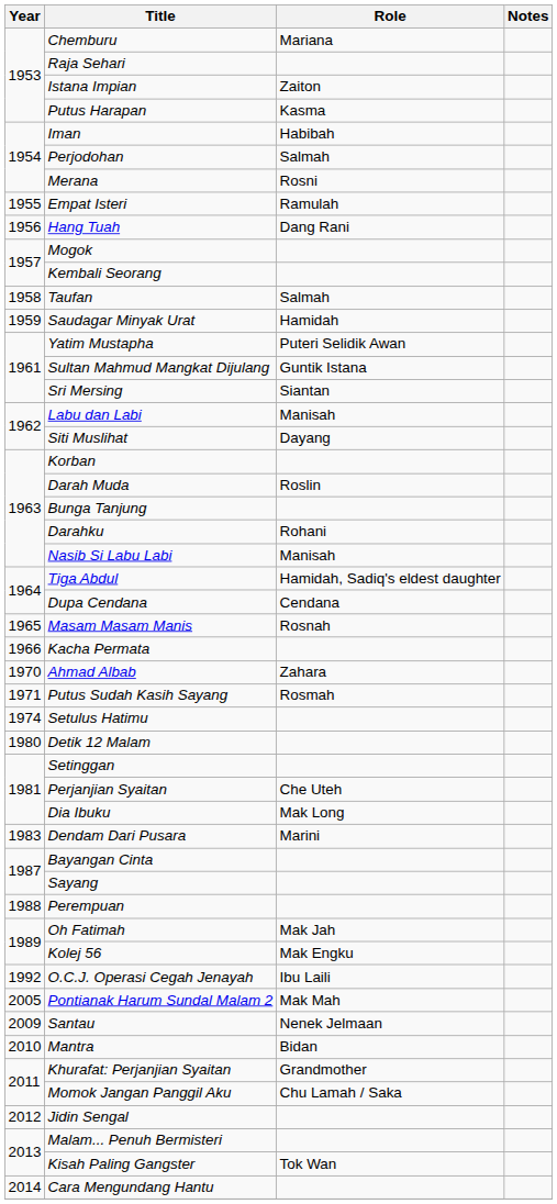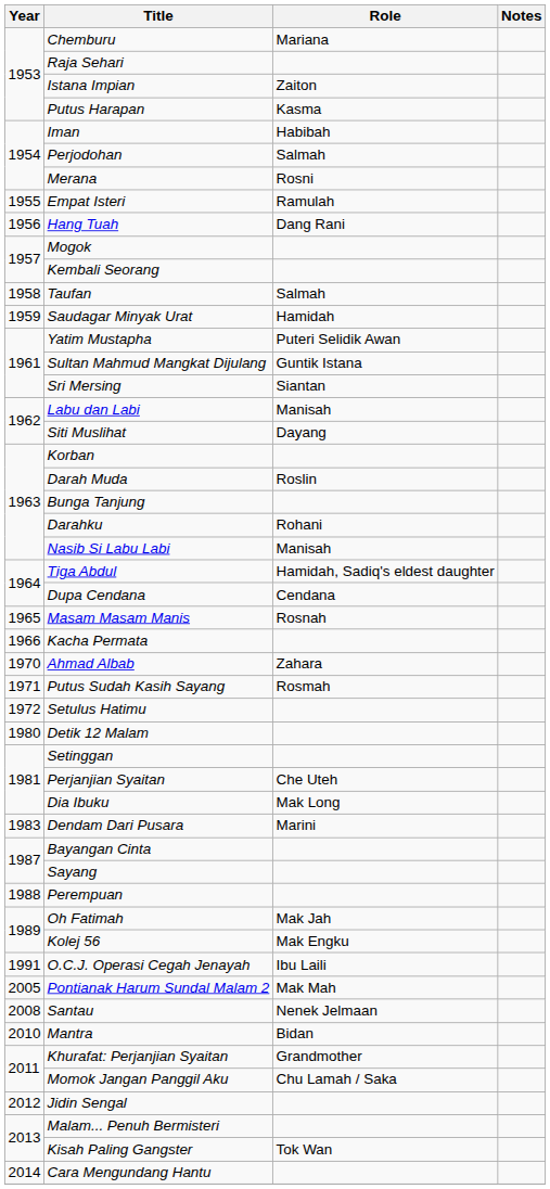Setulus Hatimu | Year: 1974 -> 1972
O.C.J. Operasi Cegah Jenayah | Year: 1992 -> 1991
Santau | Year: 2009 -> 2008
